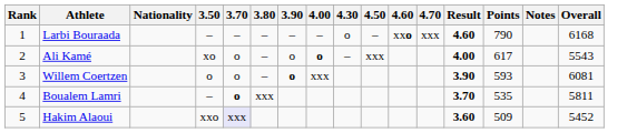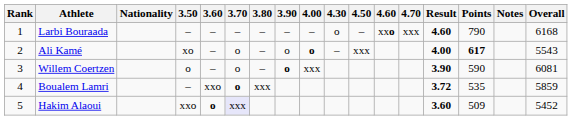+ column: 3.60 | – | – | – | xxo | o
Ali Kamé | Points: normal -> bold
Willem Coertzen | Points: 593 -> 590
Boualem Lamri | Result: 3.70 -> 3.72
Boualem Lamri | Overall: 5811 -> 5859
